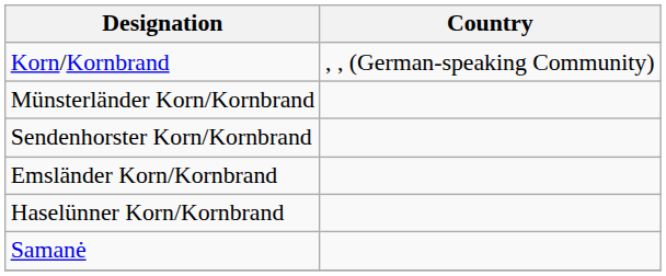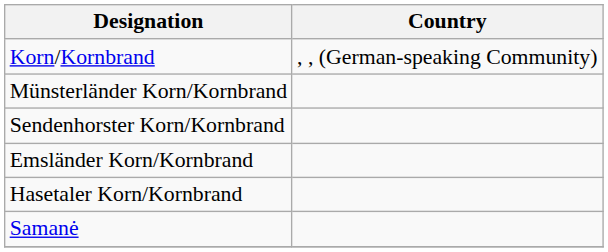- row: Haselünner Korn/Kornbrand
+ row: Hasetaler Korn/Kornbrand
